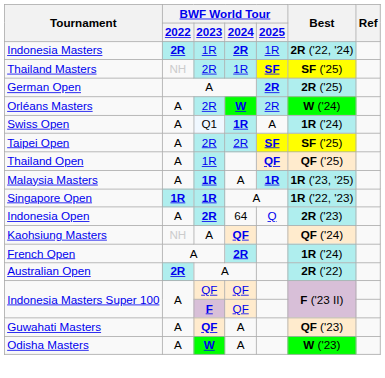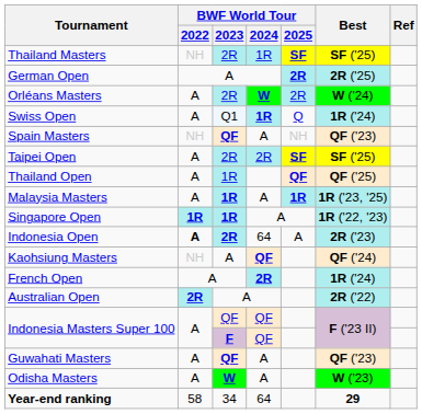- row: Indonesia Masters | 2R | 1R | 2R | 1R | 2R ('22, '24)
Swiss Open | BWF World Tour / 2025: A -> Q
+ row: Spain Masters | NH | QF | A | NH | QF ('23)
Indonesia Open | BWF World Tour / 2022: normal -> bold
Indonesia Open | BWF World Tour / 2025: Q -> A
+ row: Year-end ranking | 58 | 34 | 64 | 29
